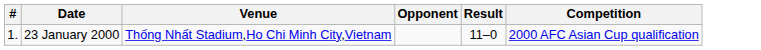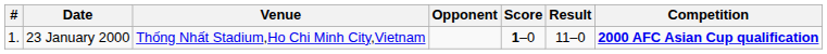+ column: Score | 1–0
23 January 2000 | Competition: normal -> bold
